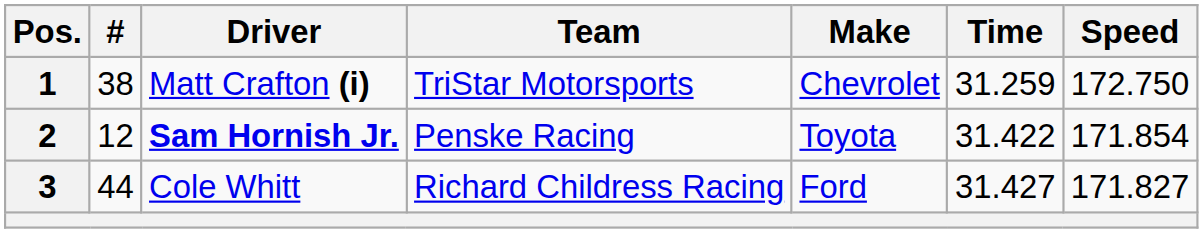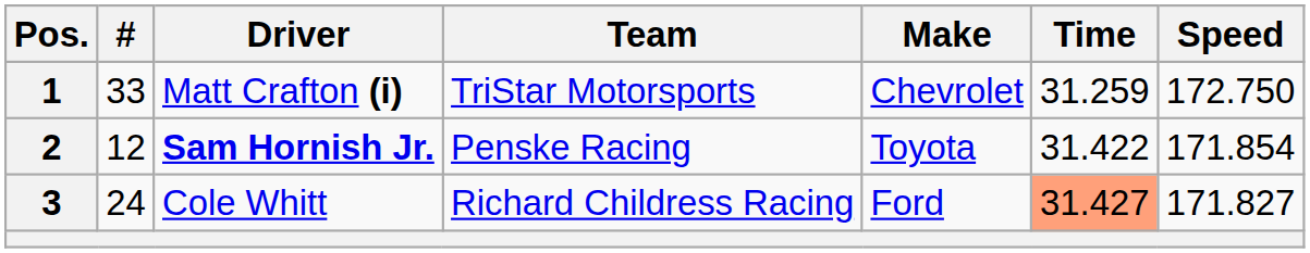1 | #: 38 -> 33
3 | #: 44 -> 24
3 | Time: no background -> lightsalmon background
